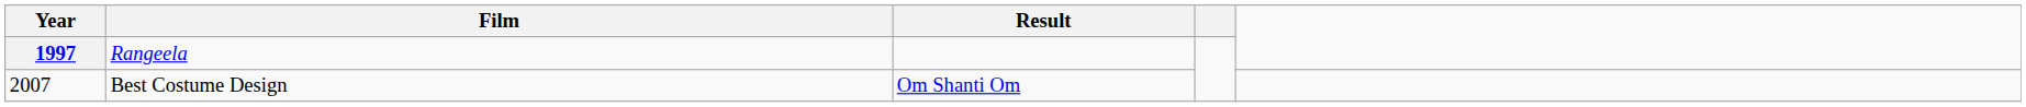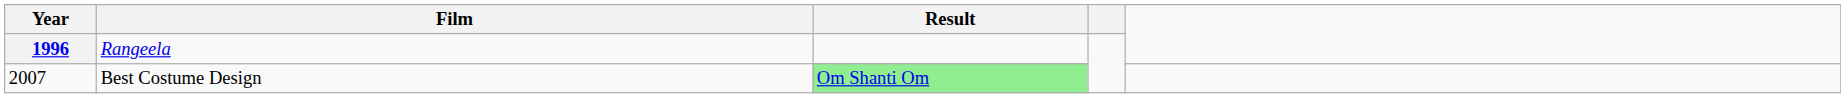Rangeela | Year: 1997 -> 1996
Best Costume Design | Result: no background -> lightgreen background
